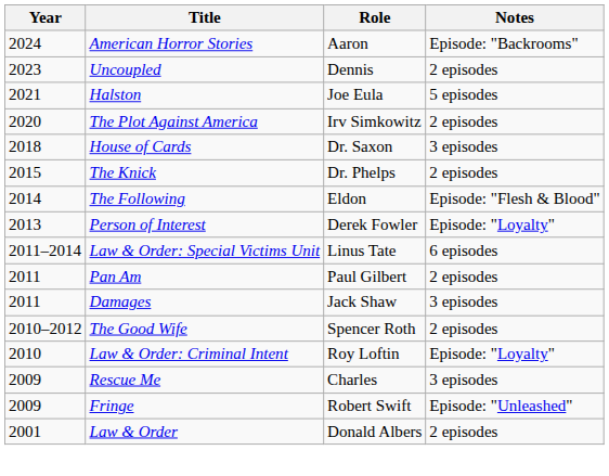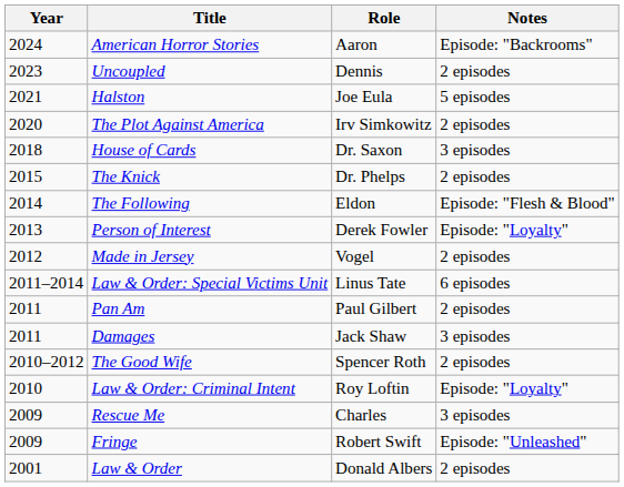+ row: 2012 | Made in Jersey | Vogel | 2 episodes
